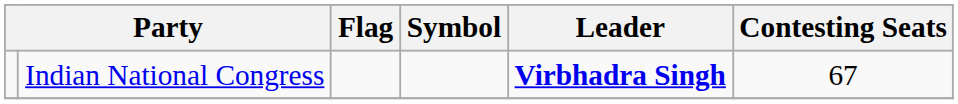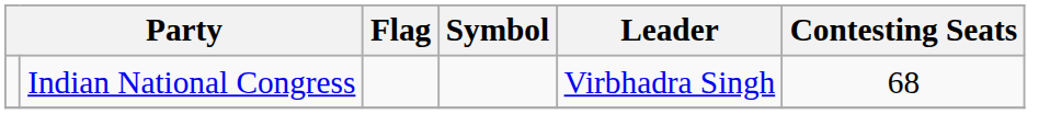Indian National Congress | Leader: bold -> normal
Indian National Congress | Contesting Seats: 67 -> 68
